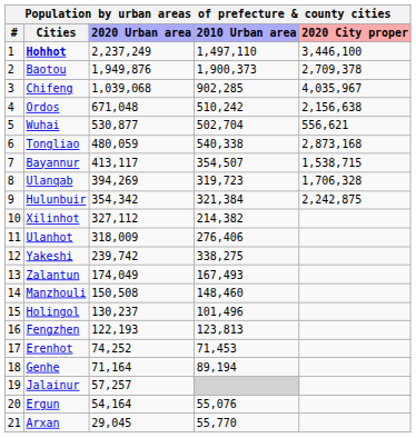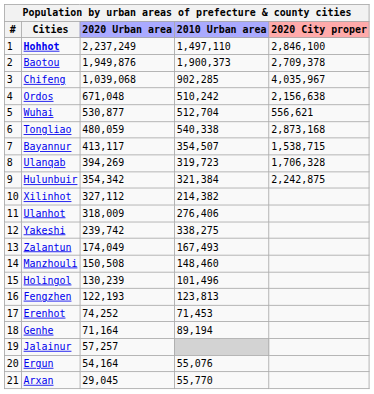Hohhot | 2020 City proper: 3,446,100 -> 2,846,100
Wuhai | 2010 Urban area: 502,704 -> 512,704
Holingol | 2020 Urban area: 130,237 -> 130,239
